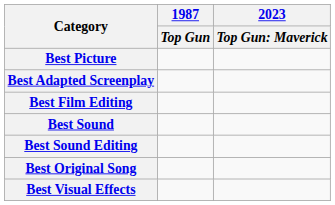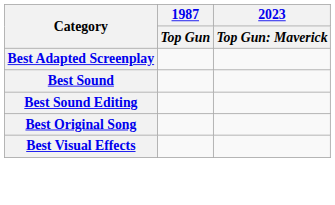- row: Best Picture
- row: Best Film Editing
